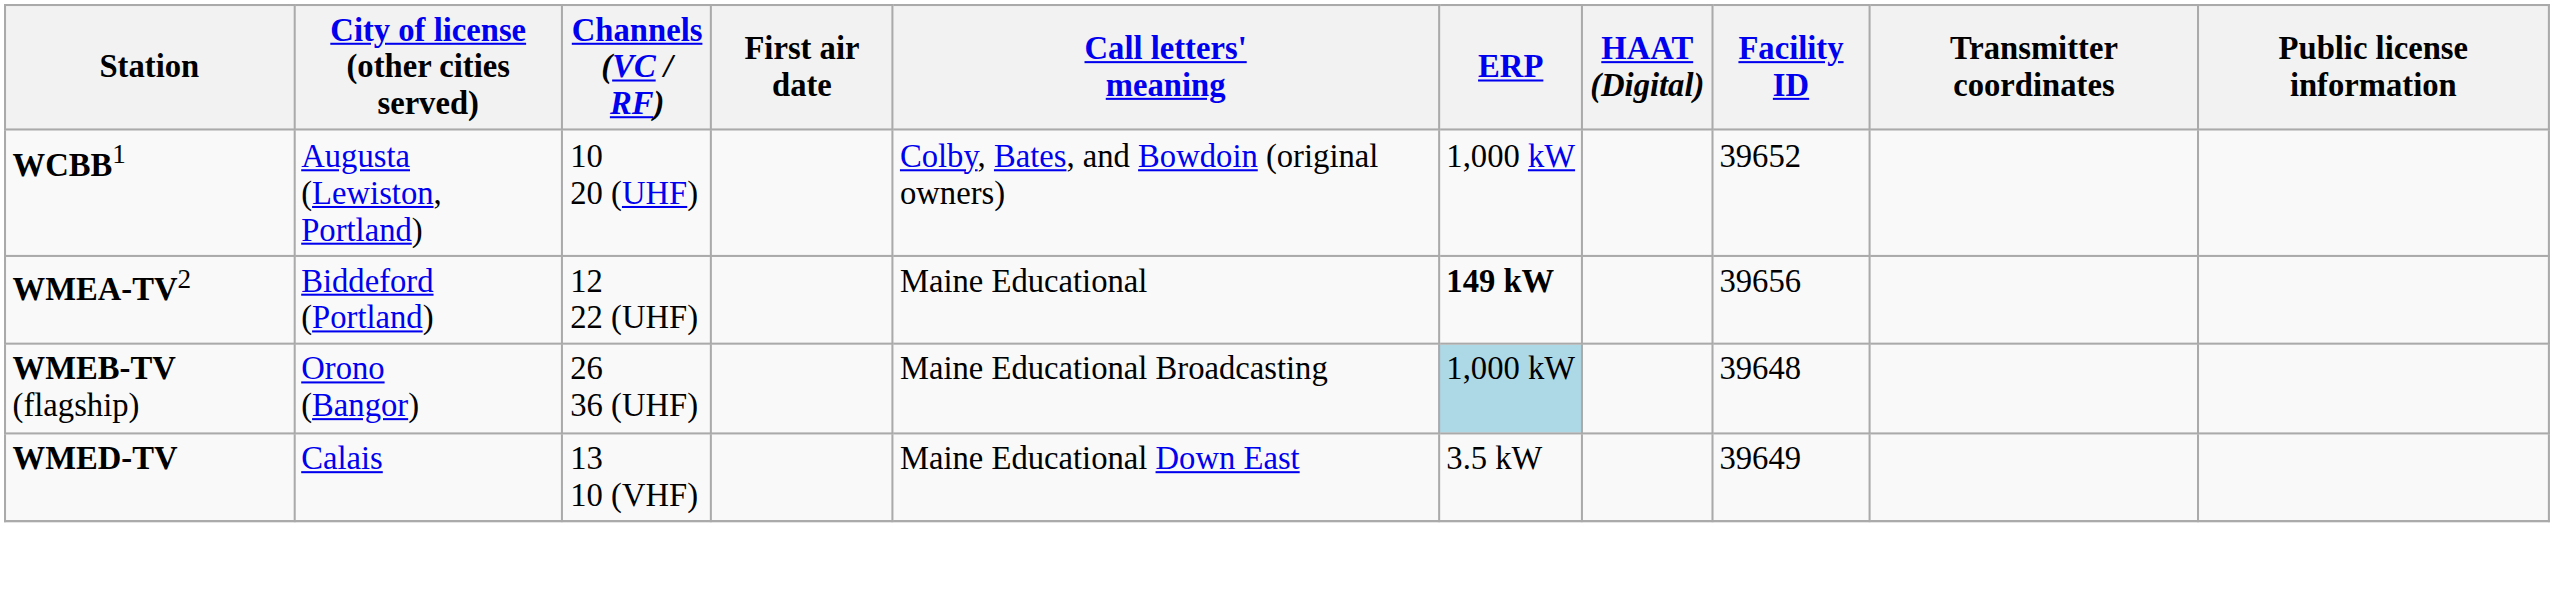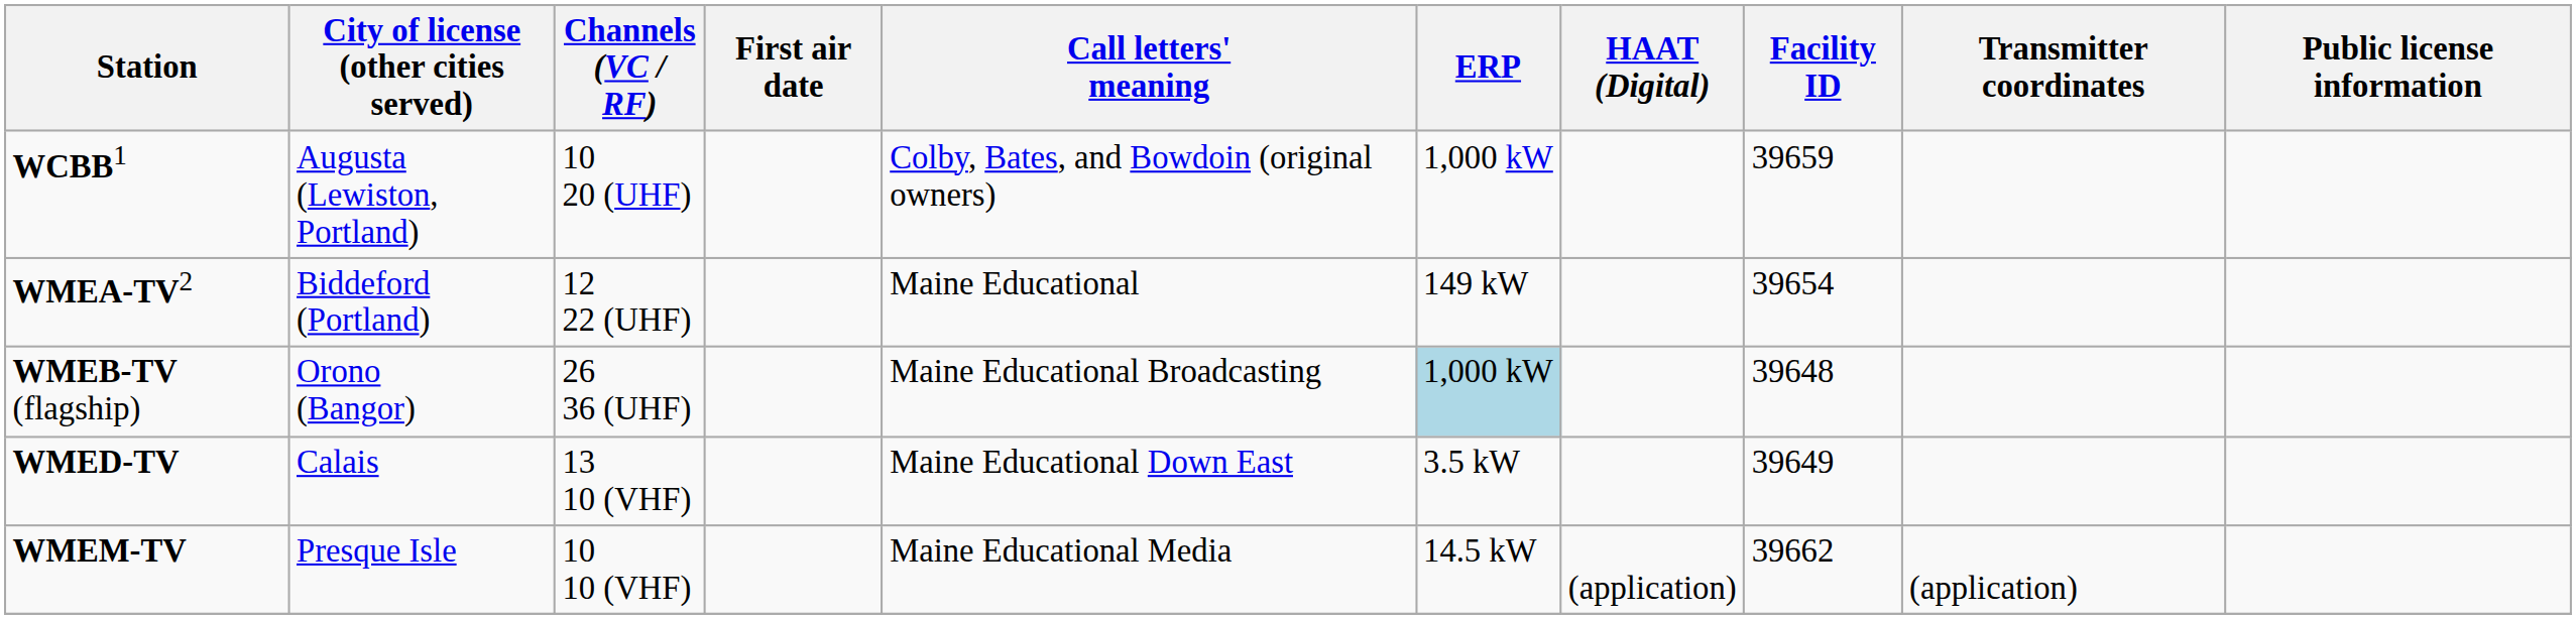WCBB1 | Facility ID: 39652 -> 39659
WMEA-TV2 | ERP: bold -> normal
WMEA-TV2 | Facility ID: 39656 -> 39654
+ row: WMEM-TV | Presque Isle | 10 10 (VHF) | Maine Educational Media | 14.5 kW | (application) | 39662 | (application)
